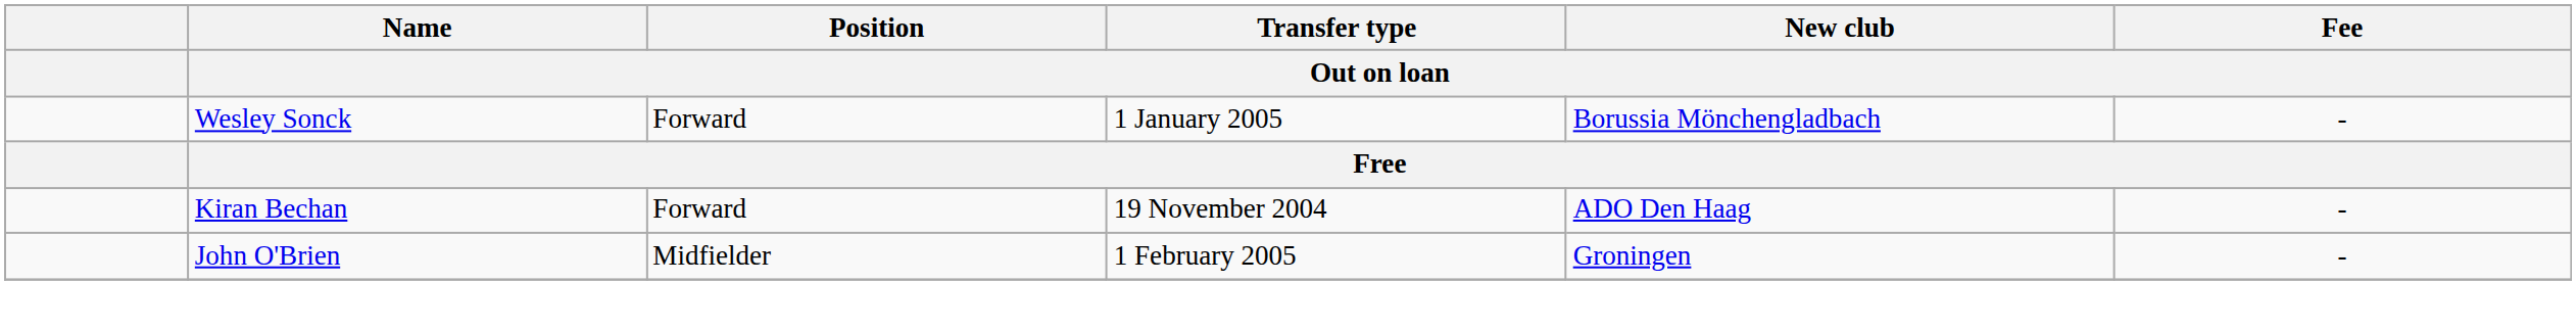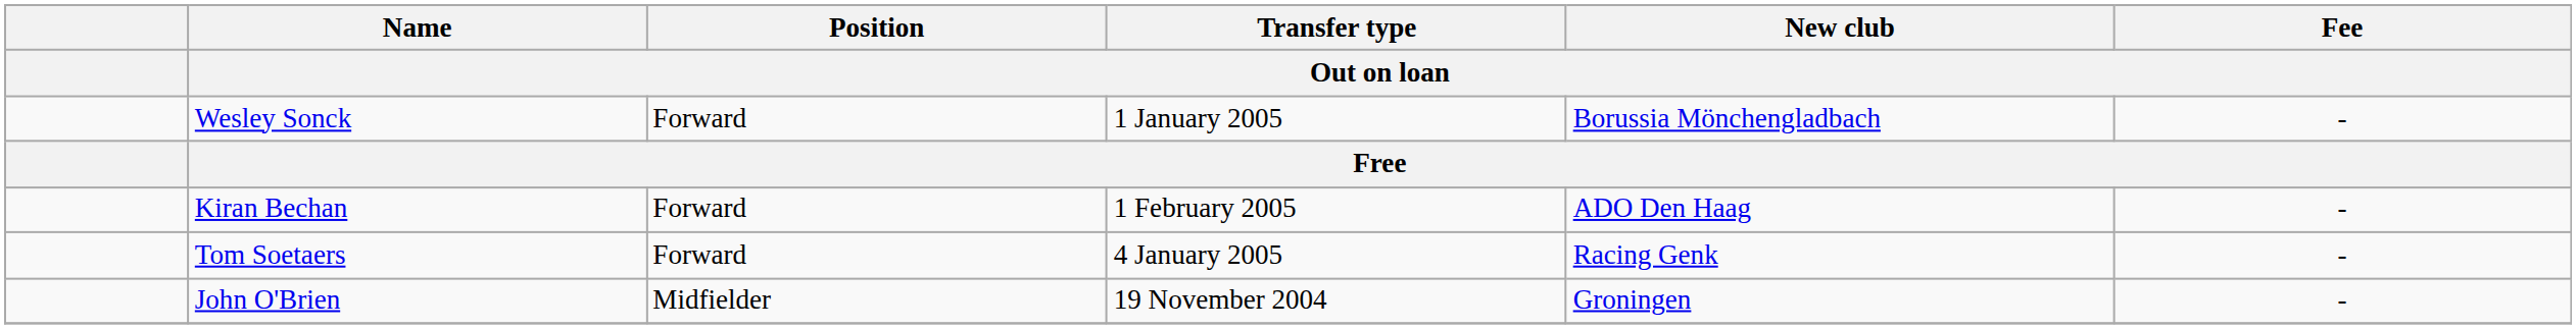Kiran Bechan | Transfer type / Out on loan: 19 November 2004 -> 1 February 2005
+ row: Tom Soetaers | Forward | 4 January 2005 | Racing Genk | -
John O'Brien | Transfer type / Out on loan: 1 February 2005 -> 19 November 2004
